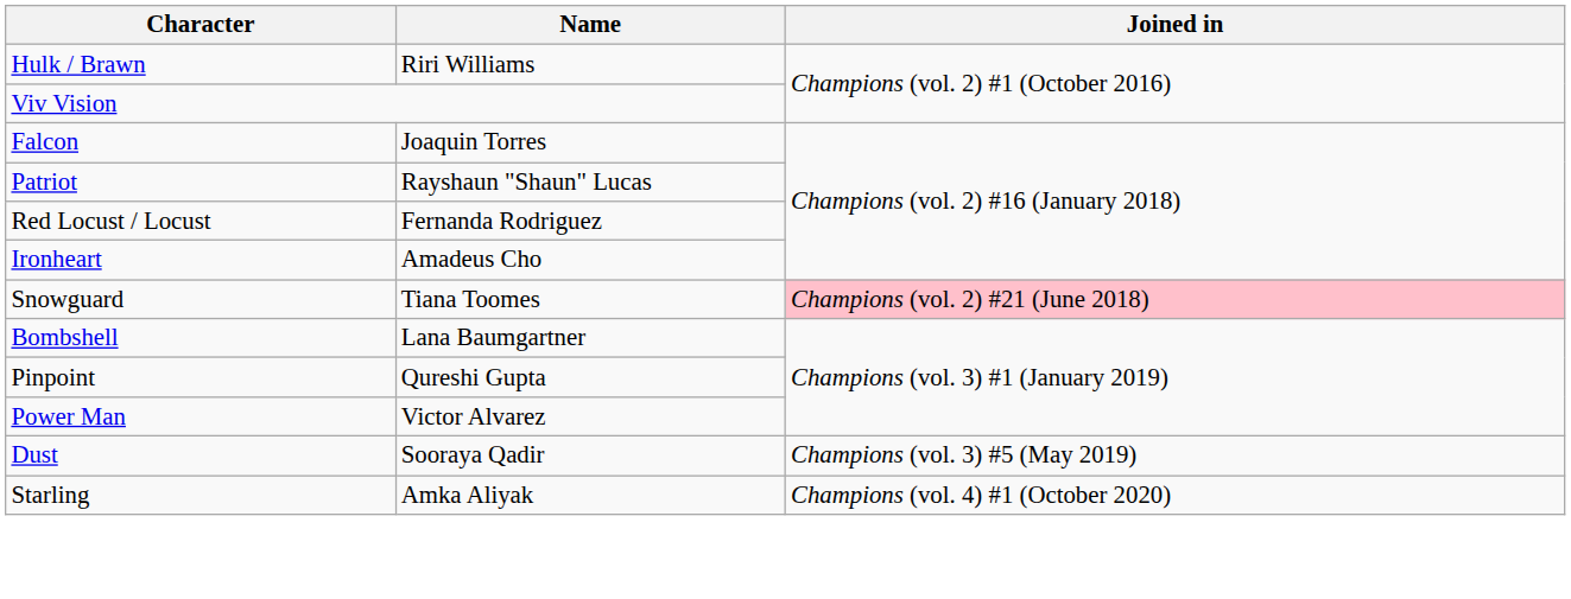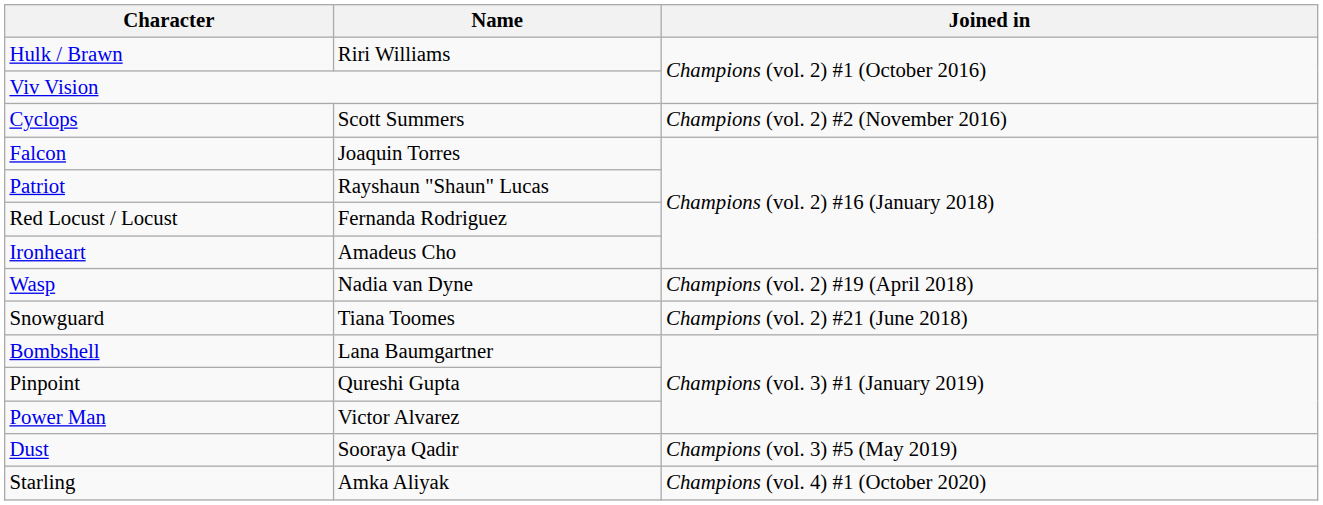+ row: Cyclops | Scott Summers | Champions (vol. 2) #2 (November 2016)
+ row: Wasp | Nadia van Dyne | Champions (vol. 2) #19 (April 2018)
Snowguard | Joined in: pink background -> no background
